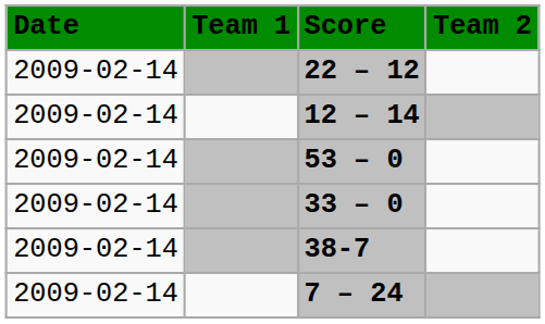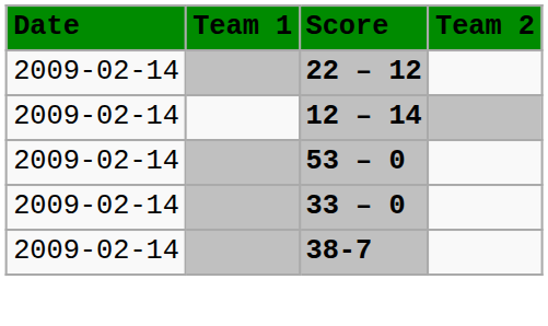- row: 2009-02-14 | 7 – 24
